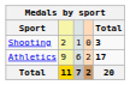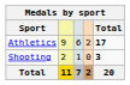rows swapped: Athletics <-> Shooting
